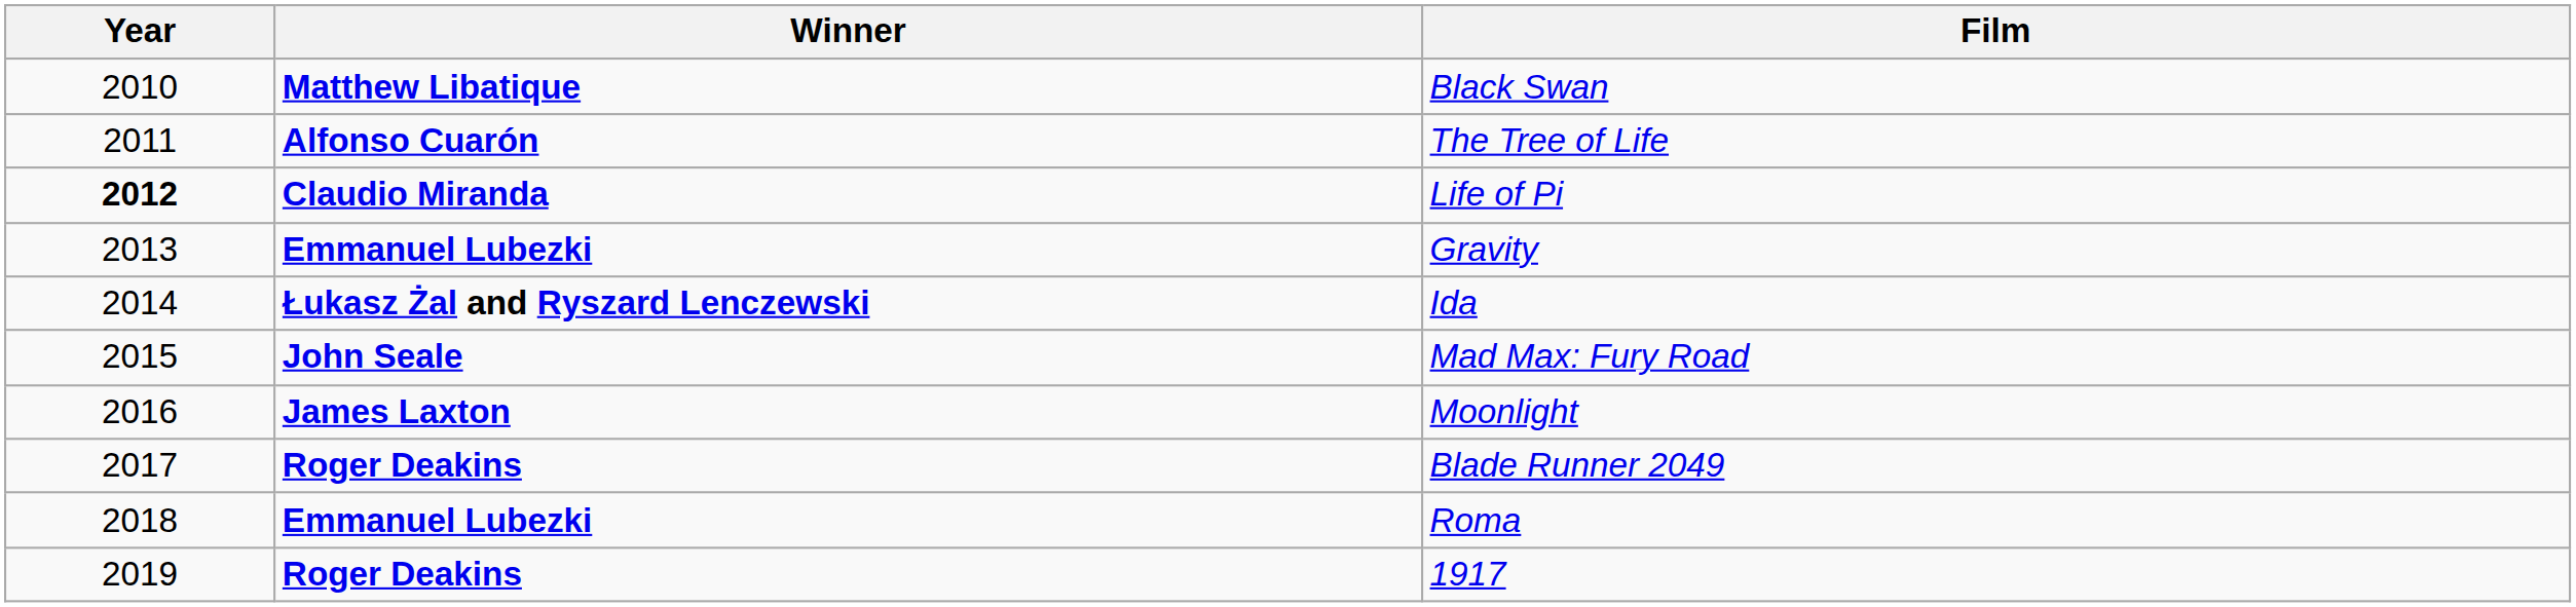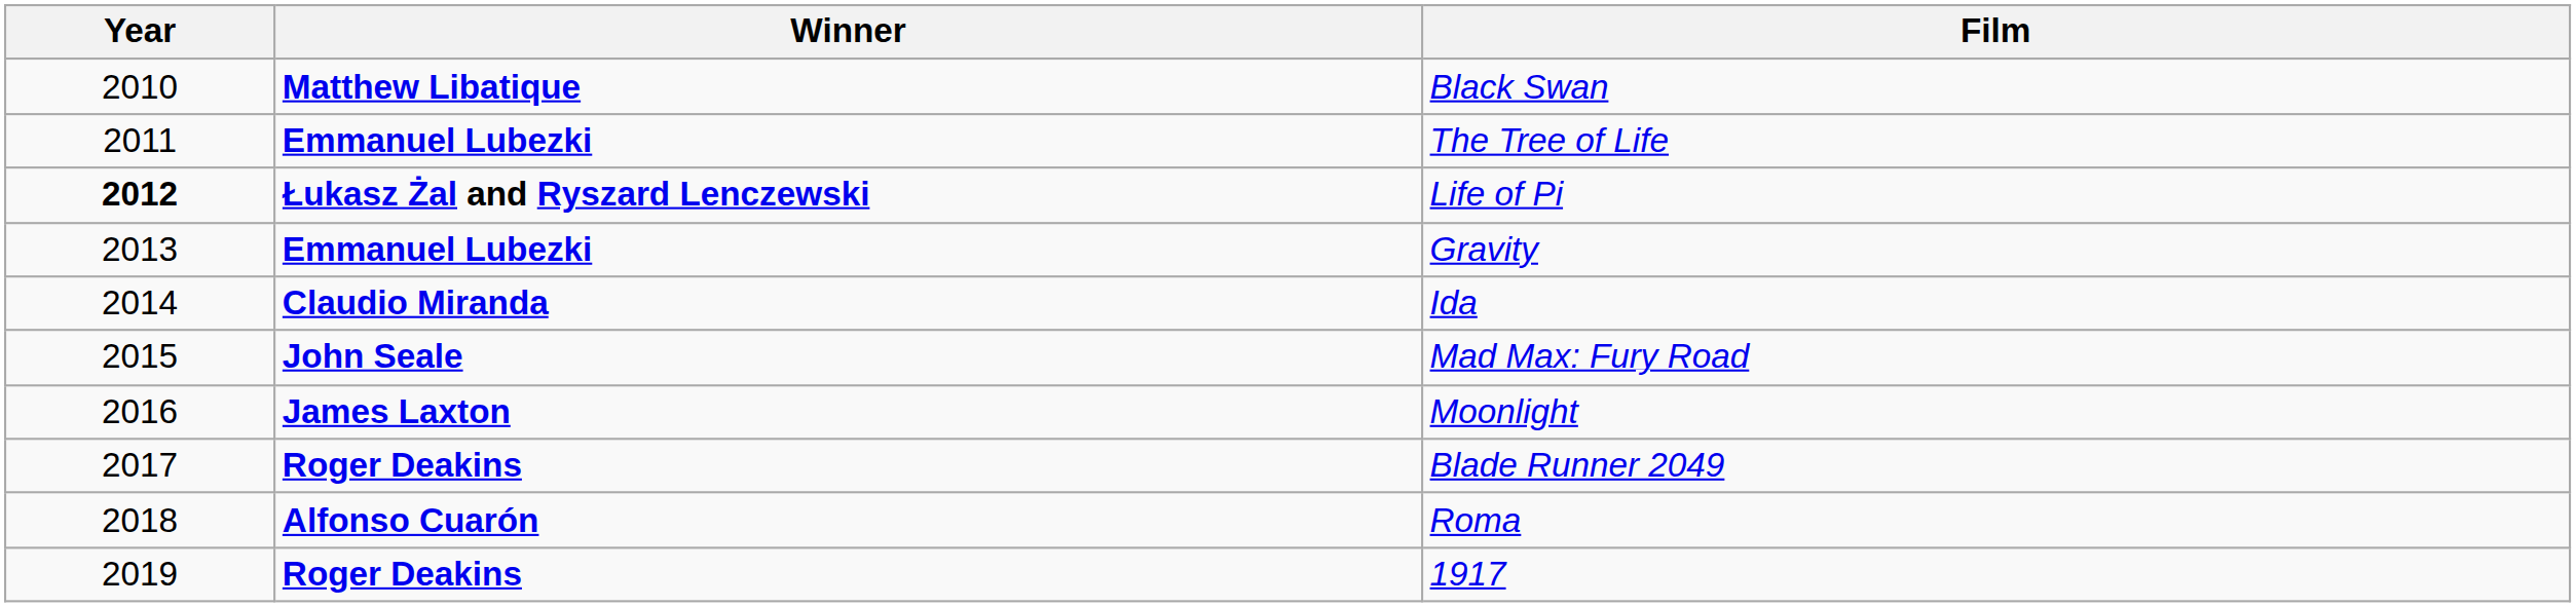The Tree of Life | Winner: Alfonso Cuarón -> Emmanuel Lubezki
Life of Pi | Winner: Claudio Miranda -> Łukasz Żal and Ryszard Lenczewski
Ida | Winner: Łukasz Żal and Ryszard Lenczewski -> Claudio Miranda
Roma | Winner: Emmanuel Lubezki -> Alfonso Cuarón
